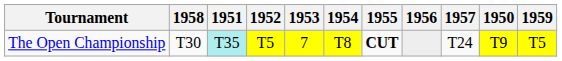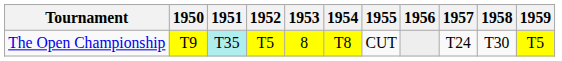columns swapped: 1950 <-> 1958
The Open Championship | 1953: 7 -> 8
The Open Championship | 1955: bold -> normal
